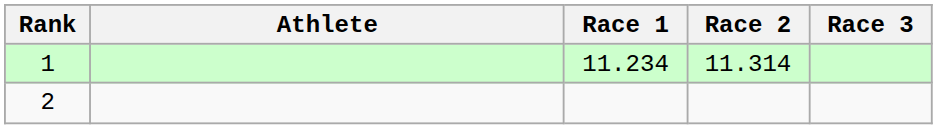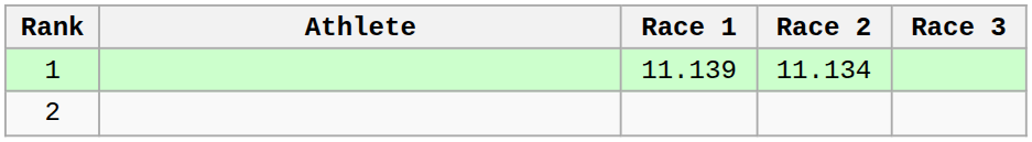1 | Race 1: 11.234 -> 11.139
1 | Race 2: 11.314 -> 11.134
